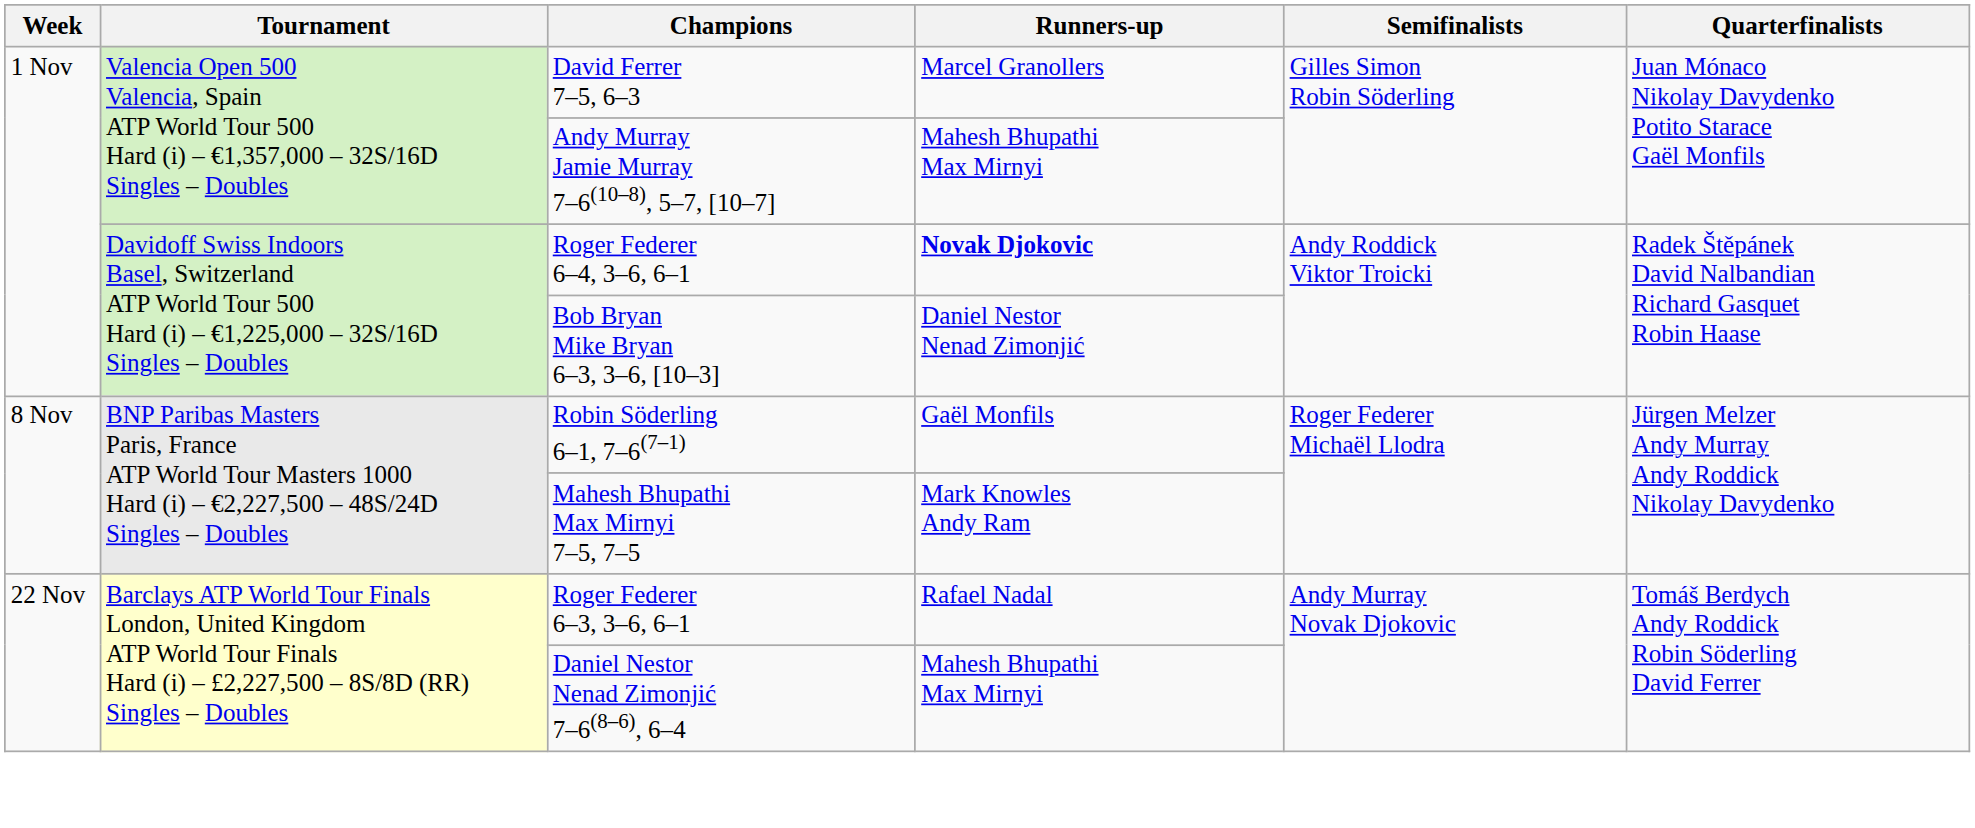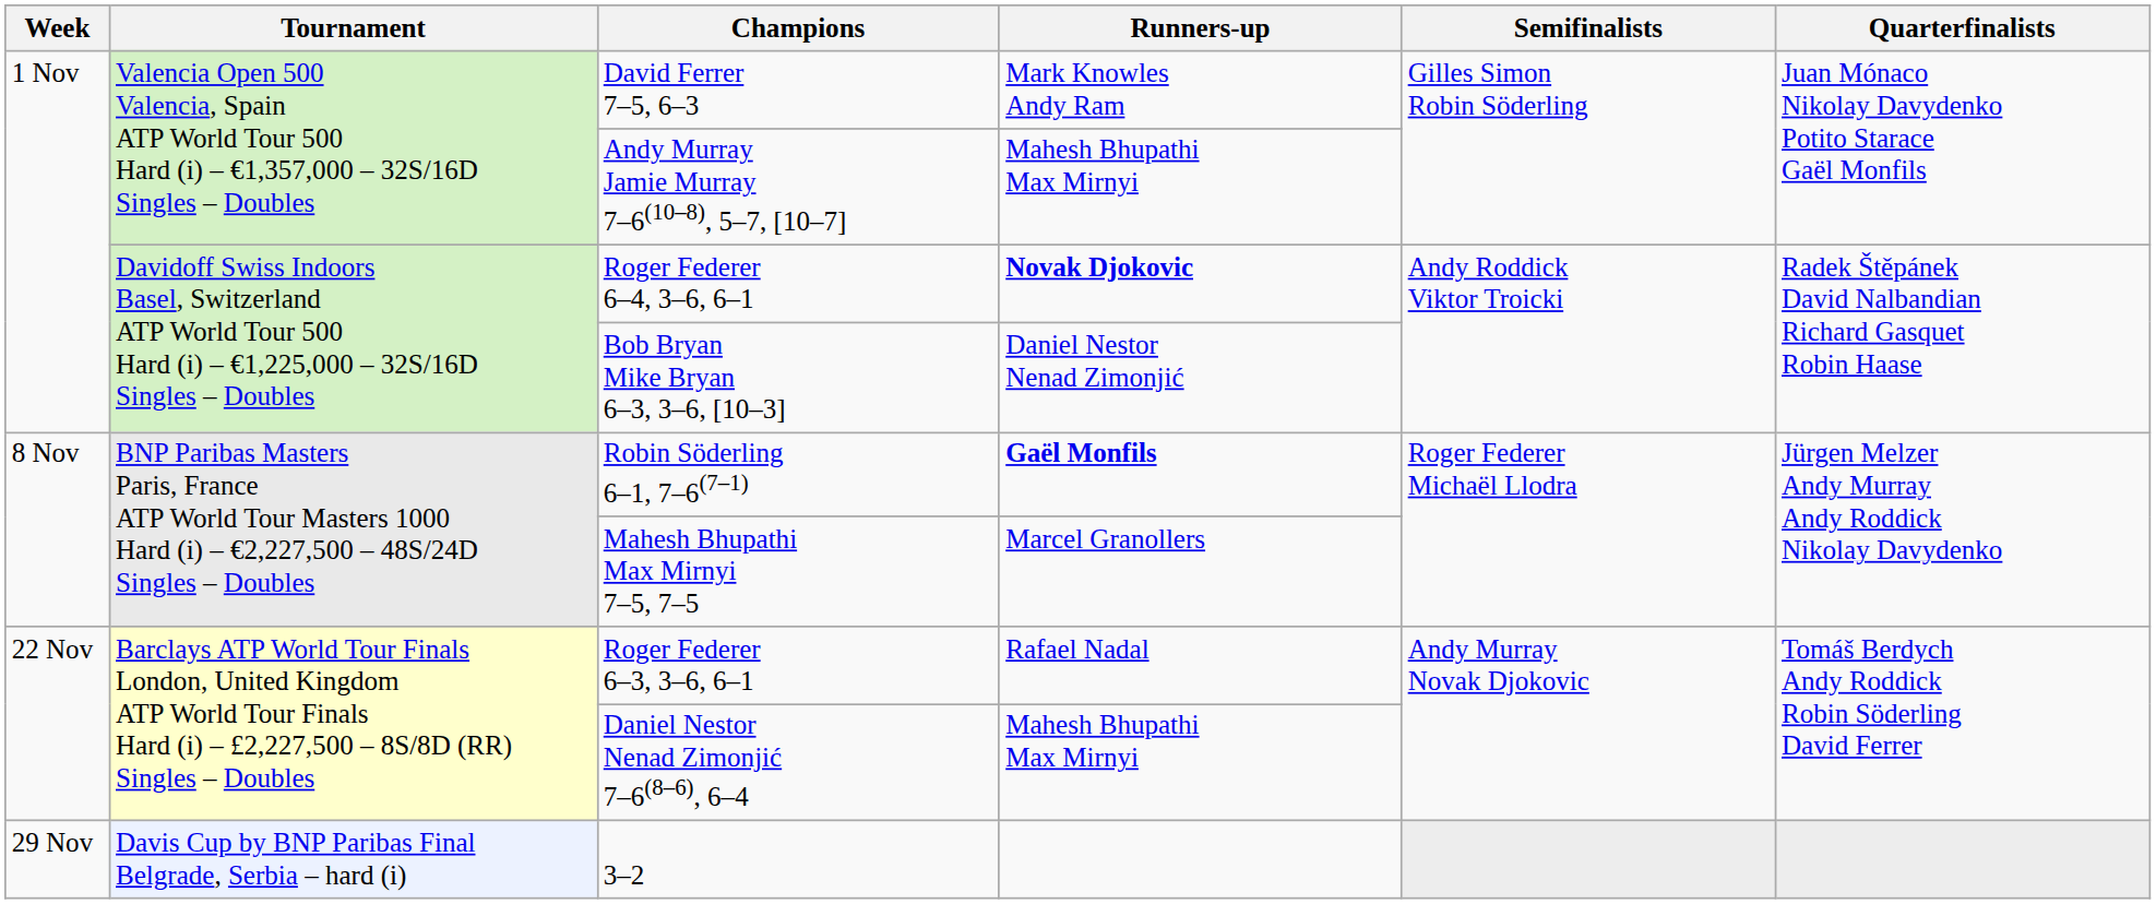David Ferrer 7–5, 6–3 | Runners-up: Marcel Granollers -> Mark Knowles Andy Ram
Robin Söderling 6–1, 7–6(7–1) | Runners-up: normal -> bold
Mahesh Bhupathi Max Mirnyi 7–5, 7–5 | Runners-up: Mark Knowles Andy Ram -> Marcel Granollers
+ row: 29 Nov | Davis Cup by BNP Paribas Final Belgrade, Serbia – hard (i) | 3–2
